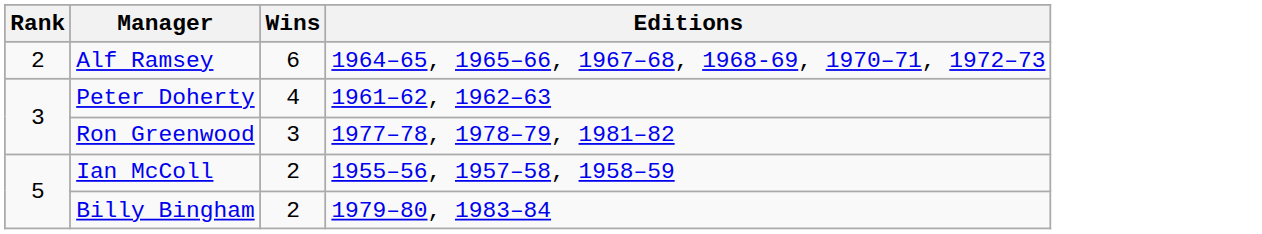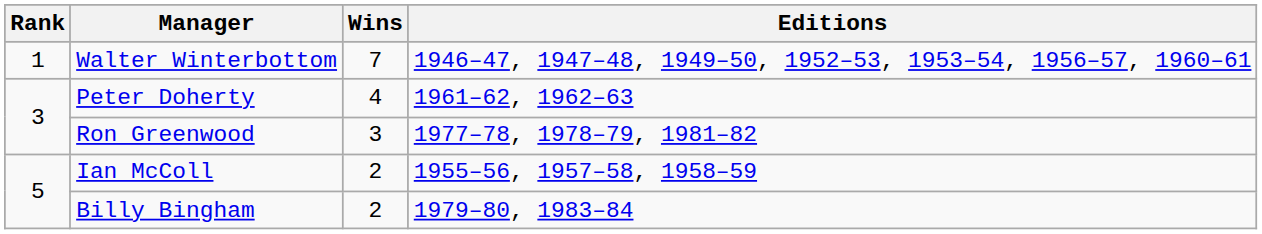+ row: 1 | Walter Winterbottom | 7 | 1946–47, 1947–48, 1949–50, 1952–53, 1953–54, 1956–57, 1960–61
- row: 2 | Alf Ramsey | 6 | 1964–65, 1965–66, 1967–68, 1968-69, 1970–71, 1972–73
